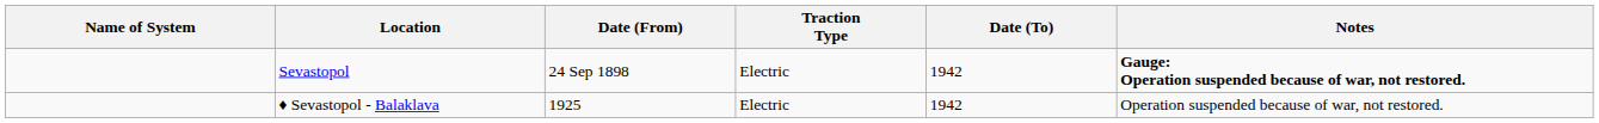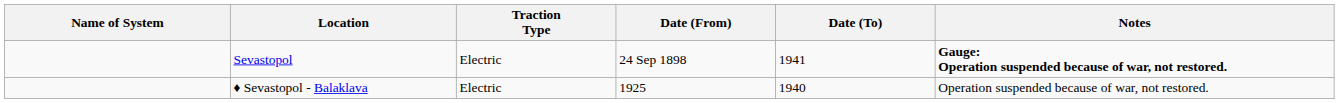columns swapped: Traction Type <-> Date (From)
Sevastopol | Date (To): 1942 -> 1941
♦ Sevastopol - Balaklava | Date (To): 1942 -> 1940
